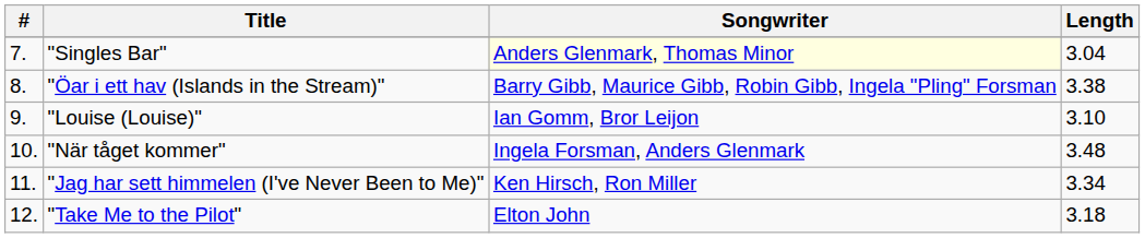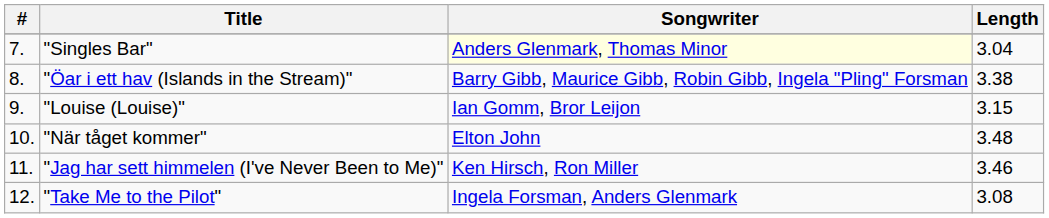"Louise (Louise)" | Length: 3.10 -> 3.15
"När tåget kommer" | Songwriter: Ingela Forsman, Anders Glenmark -> Elton John
"Jag har sett himmelen (I've Never Been to Me)" | Length: 3.34 -> 3.46
"Take Me to the Pilot" | Songwriter: Elton John -> Ingela Forsman, Anders Glenmark
"Take Me to the Pilot" | Length: 3.18 -> 3.08
